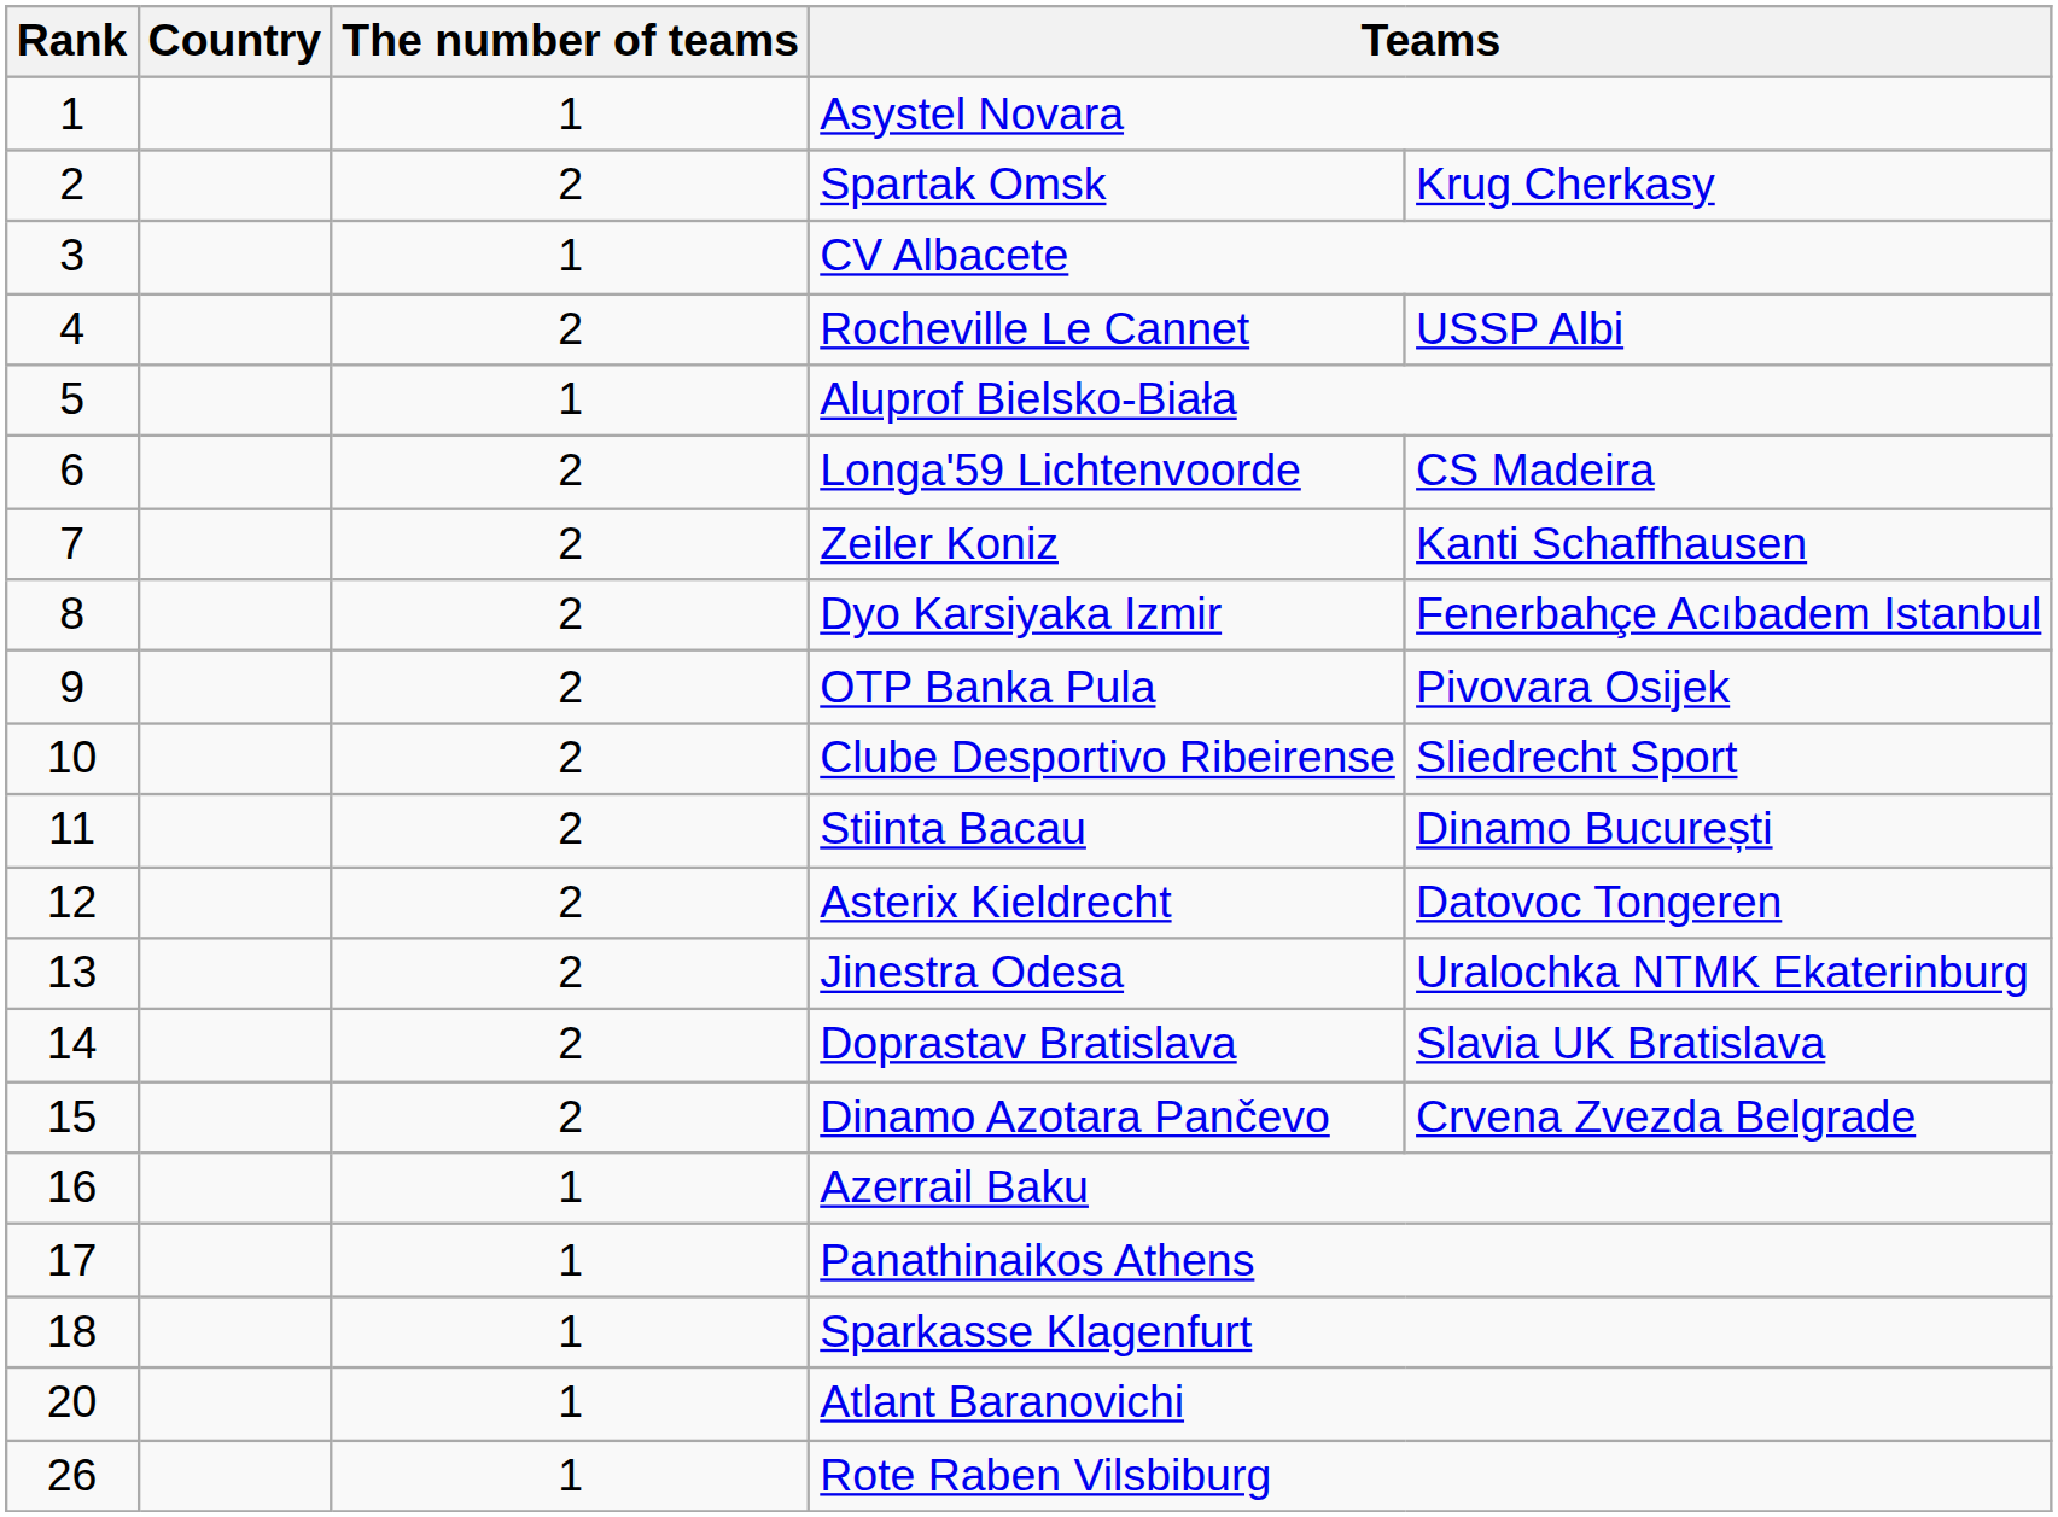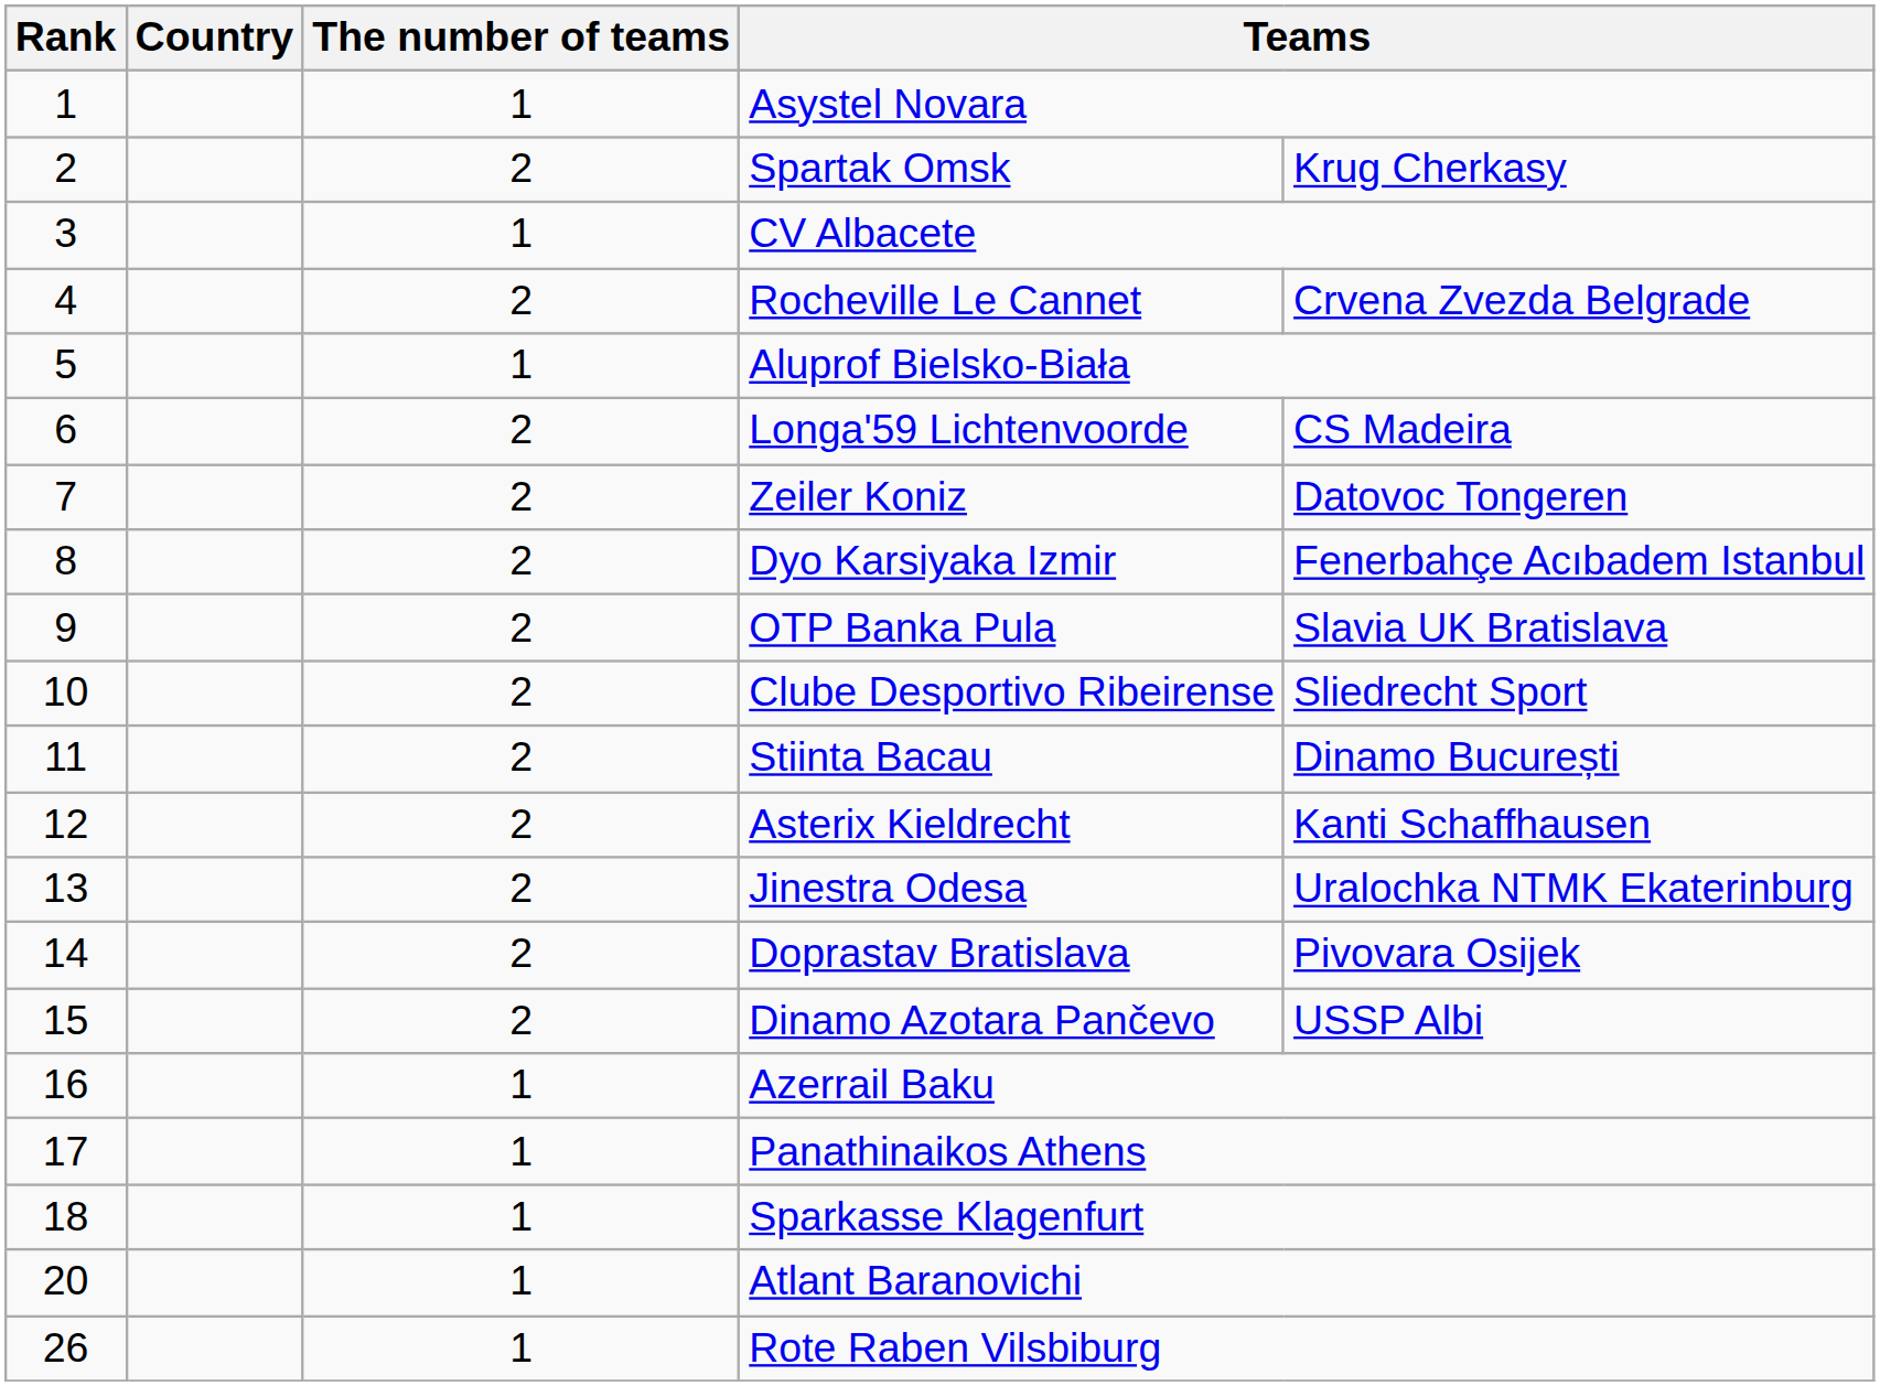Rocheville Le Cannet | column 5: USSP Albi -> Crvena Zvezda Belgrade
Zeiler Koniz | column 5: Kanti Schaffhausen -> Datovoc Tongeren
OTP Banka Pula | column 5: Pivovara Osijek -> Slavia UK Bratislava
Asterix Kieldrecht | column 5: Datovoc Tongeren -> Kanti Schaffhausen
Doprastav Bratislava | column 5: Slavia UK Bratislava -> Pivovara Osijek
Dinamo Azotara Pančevo | column 5: Crvena Zvezda Belgrade -> USSP Albi
